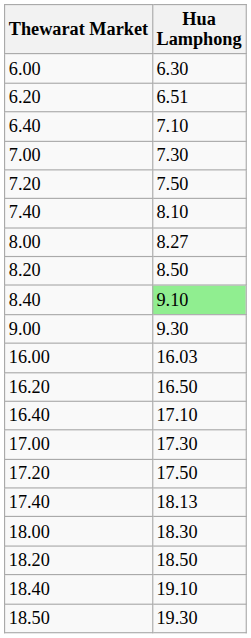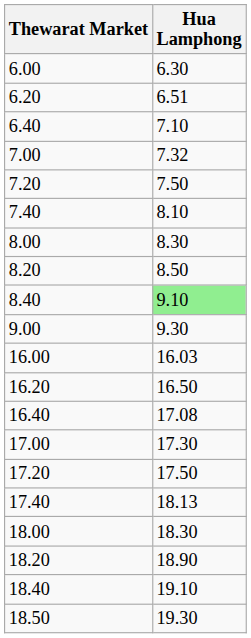7.00 | Hua Lamphong: 7.30 -> 7.32
8.00 | Hua Lamphong: 8.27 -> 8.30
16.40 | Hua Lamphong: 17.10 -> 17.08
18.20 | Hua Lamphong: 18.50 -> 18.90
